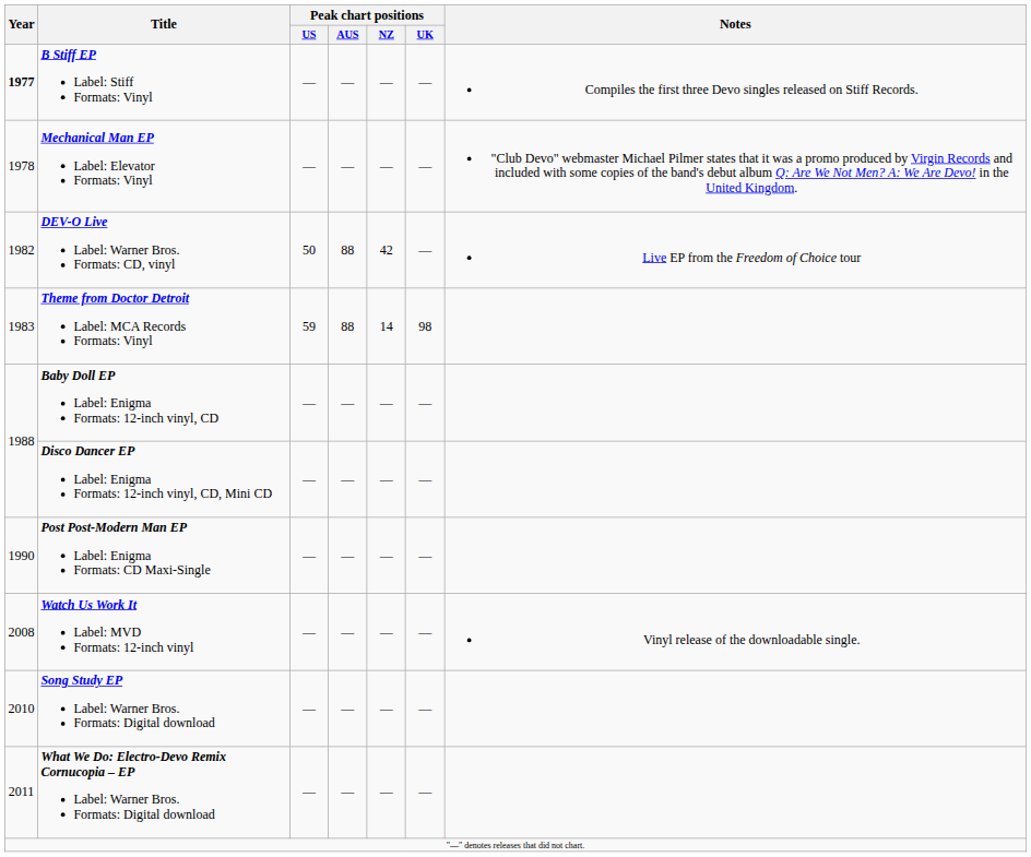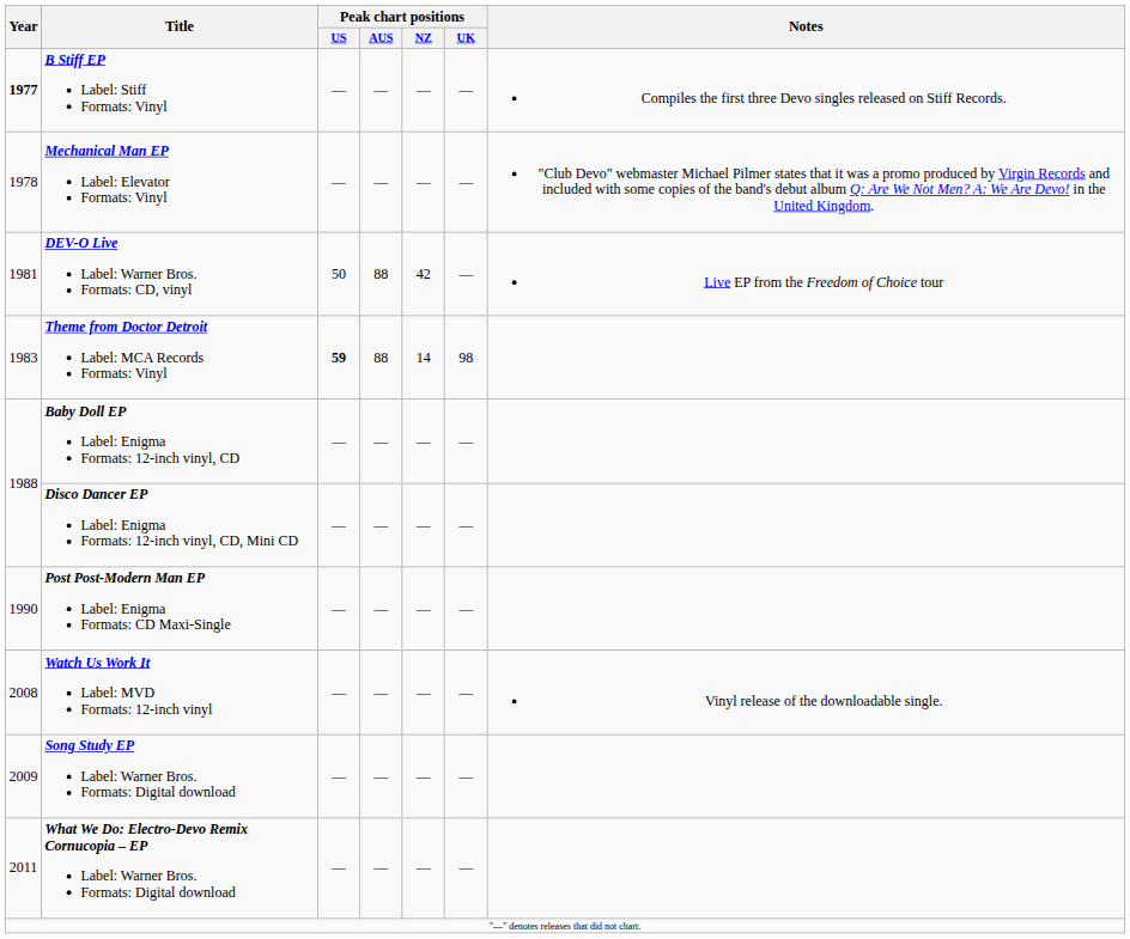DEV-O Live Label: Warner Bros. Formats: CD, vinyl | Year: 1982 -> 1981
Theme from Doctor Detroit Label: MCA Records Formats: Vinyl | Peak chart positions / US: normal -> bold
Song Study EP Label: Warner Bros. Formats: Digital download | Year: 2010 -> 2009
